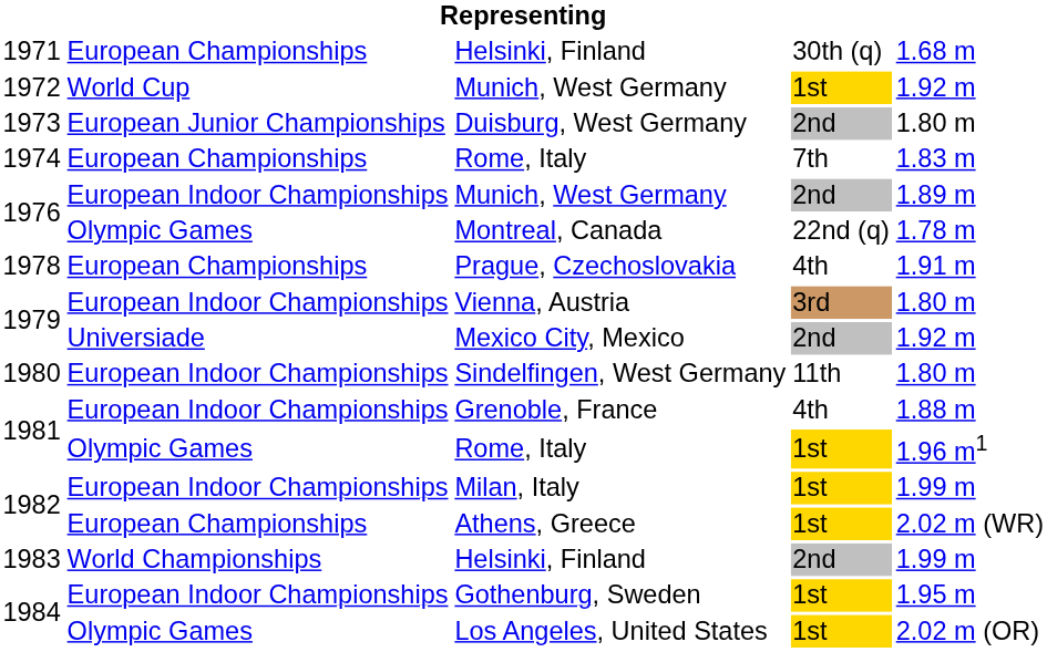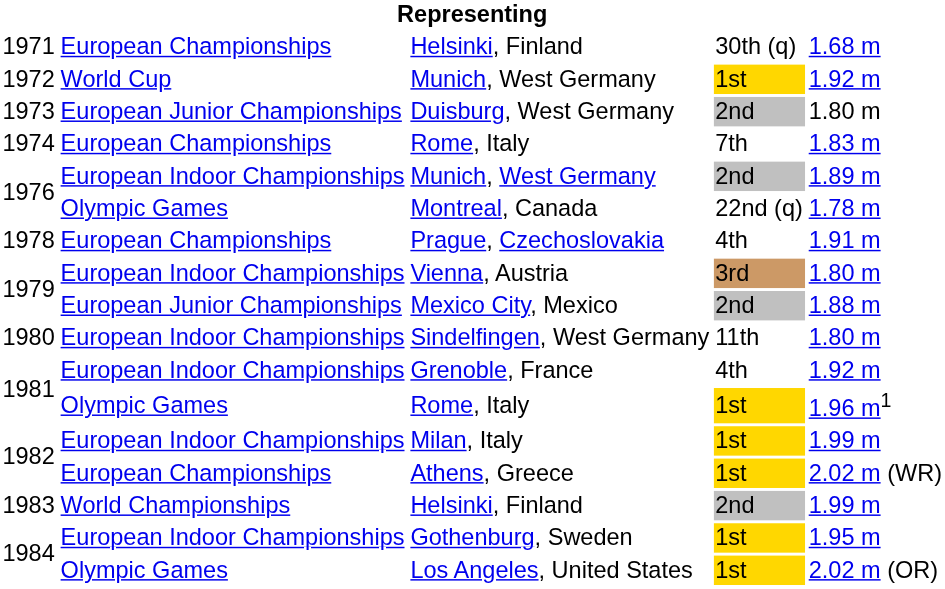Mexico City, Mexico | column 2: Universiade -> European Junior Championships
Mexico City, Mexico | column 5: 1.92 m -> 1.88 m
Grenoble, France | column 5: 1.88 m -> 1.92 m
